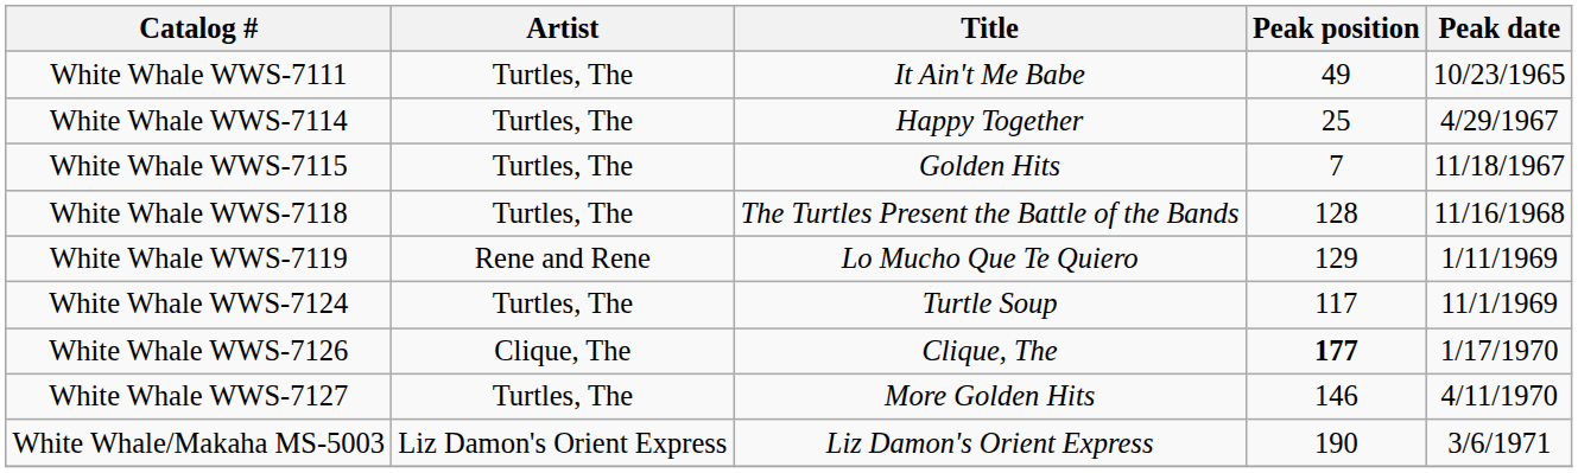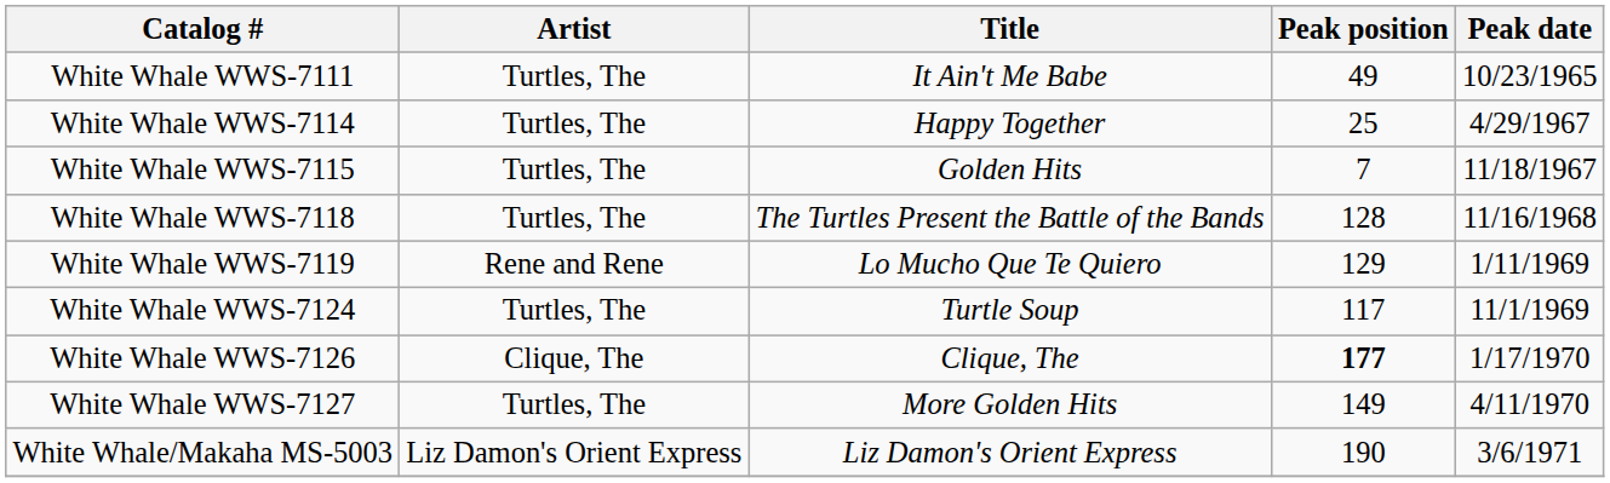White Whale WWS-7127 | Peak position: 146 -> 149
